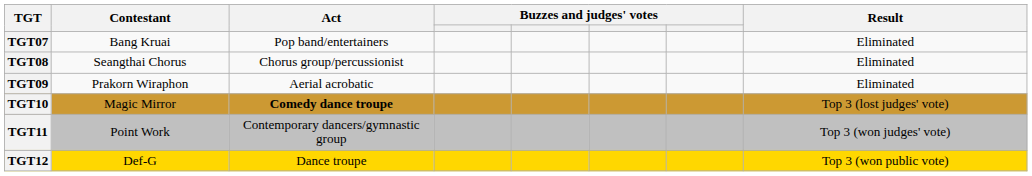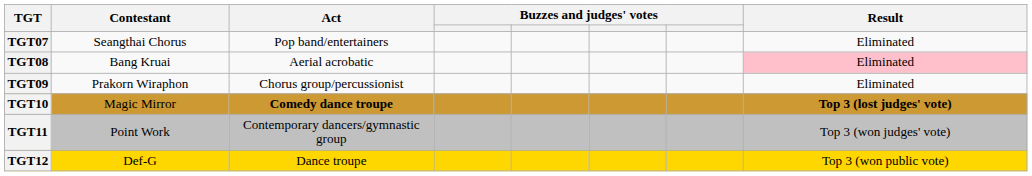TGT07 | Contestant: Bang Kruai -> Seangthai Chorus
TGT08 | Contestant: Seangthai Chorus -> Bang Kruai
TGT08 | Act: Chorus group/percussionist -> Aerial acrobatic
TGT08 | Result: no background -> pink background
TGT09 | Act: Aerial acrobatic -> Chorus group/percussionist
TGT10 | Result: normal -> bold
